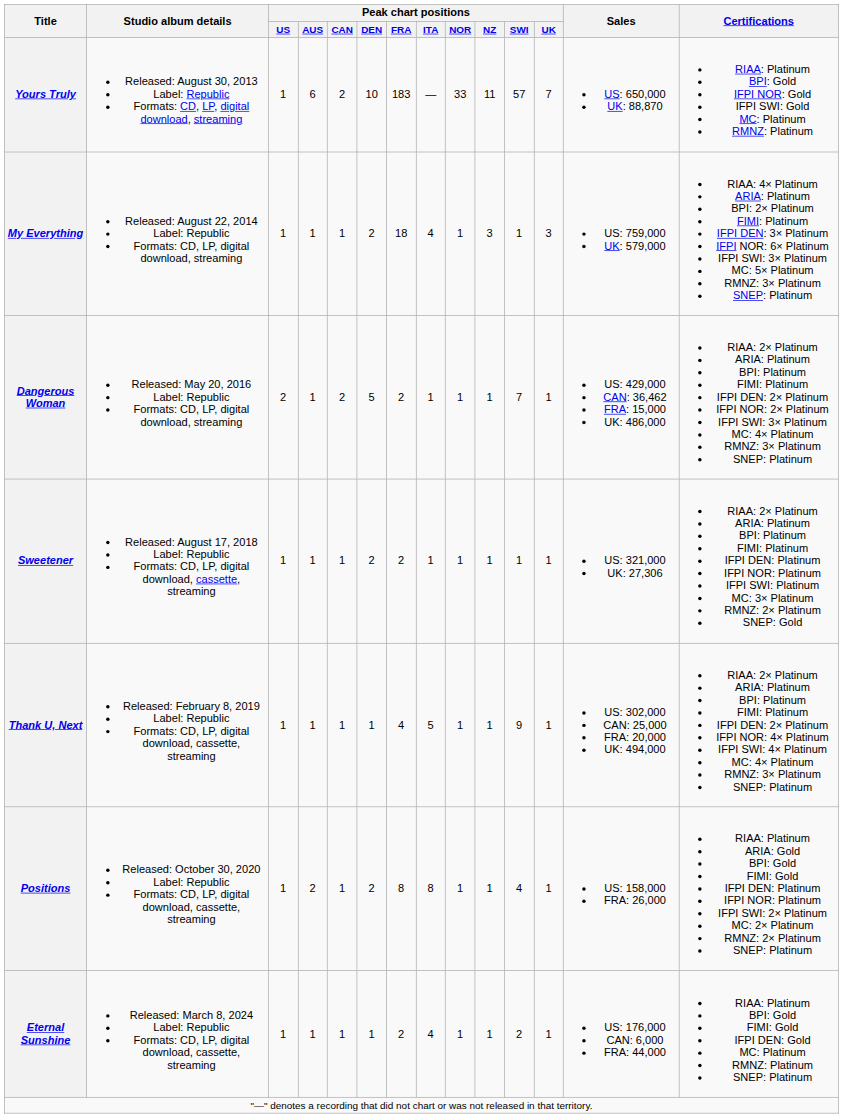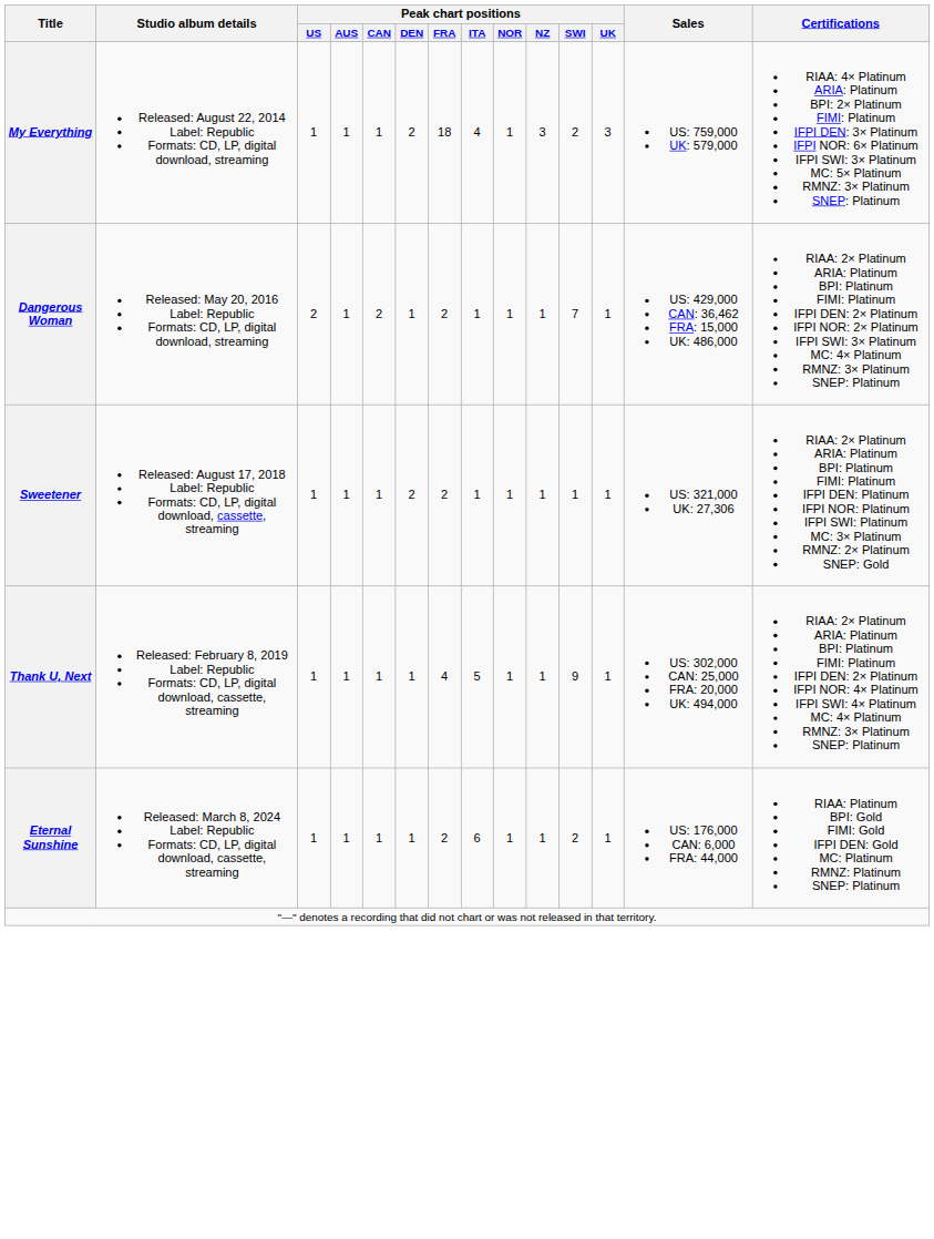- row: Yours Truly | Released: August 30, 2013 Label: Republic Formats: CD, LP, digital download, streaming | 1 | 6 | 2 | 10 | 183 | — | 33 | 11 | 57 | 7 | US: 650,000 UK: 88,870 | RIAA: Platinum BPI: Gold IFPI NOR: Gold IFPI SWI: Gold MC: Platinum RMNZ: Platinum
My Everything | Peak chart positions / SWI: 1 -> 2
Dangerous Woman | Peak chart positions / DEN: 5 -> 1
- row: Positions | Released: October 30, 2020 Label: Republic Formats: CD, LP, digital download, cassette, streaming | 1 | 2 | 1 | 2 | 8 | 8 | 1 | 1 | 4 | 1 | US: 158,000 FRA: 26,000 | RIAA: Platinum ARIA: Gold BPI: Gold FIMI: Gold IFPI DEN: Platinum IFPI NOR: Platinum IFPI SWI: 2× Platinum MC: 2× Platinum RMNZ: 2× Platinum SNEP: Platinum
Eternal Sunshine | Peak chart positions / ITA: 4 -> 6
